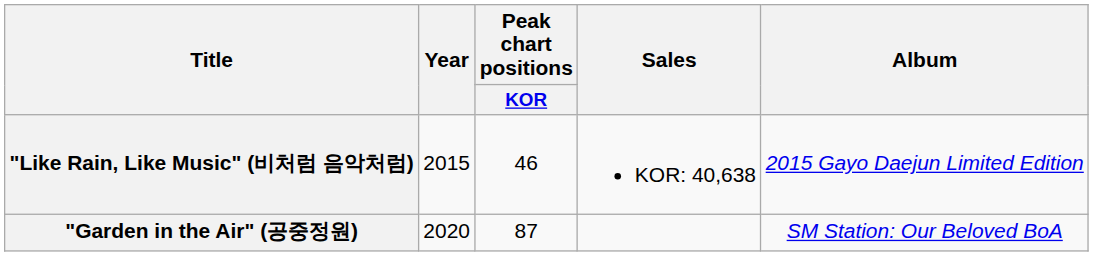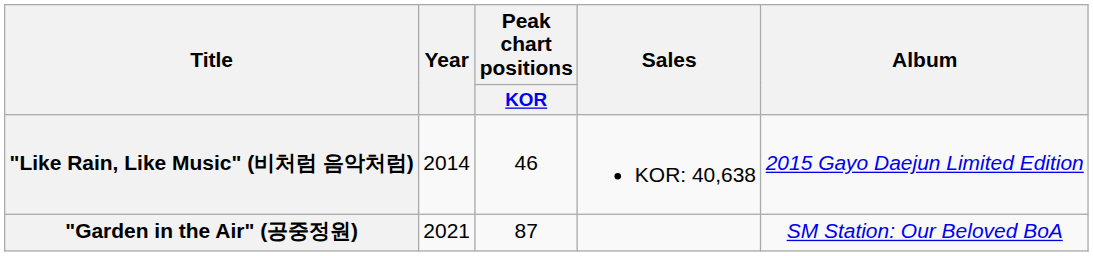"Like Rain, Like Music" (비처럼 음악처럼) | Year: 2015 -> 2014
"Garden in the Air" (공중정원) | Year: 2020 -> 2021
